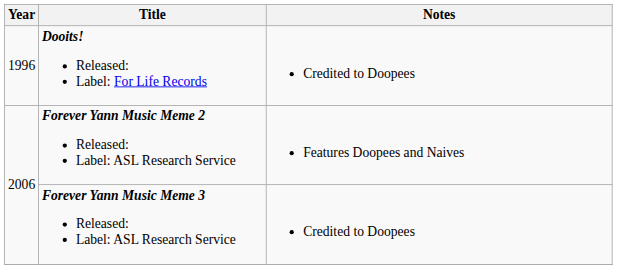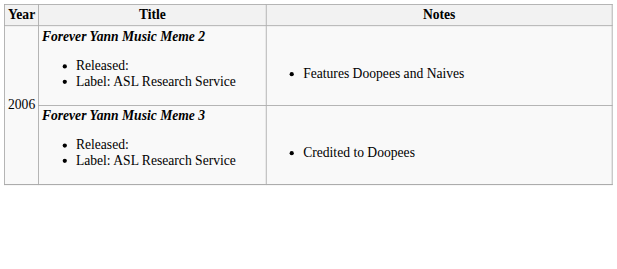- row: 1996 | Dooits! Released: Label: For Life Records | Credited to Doopees
